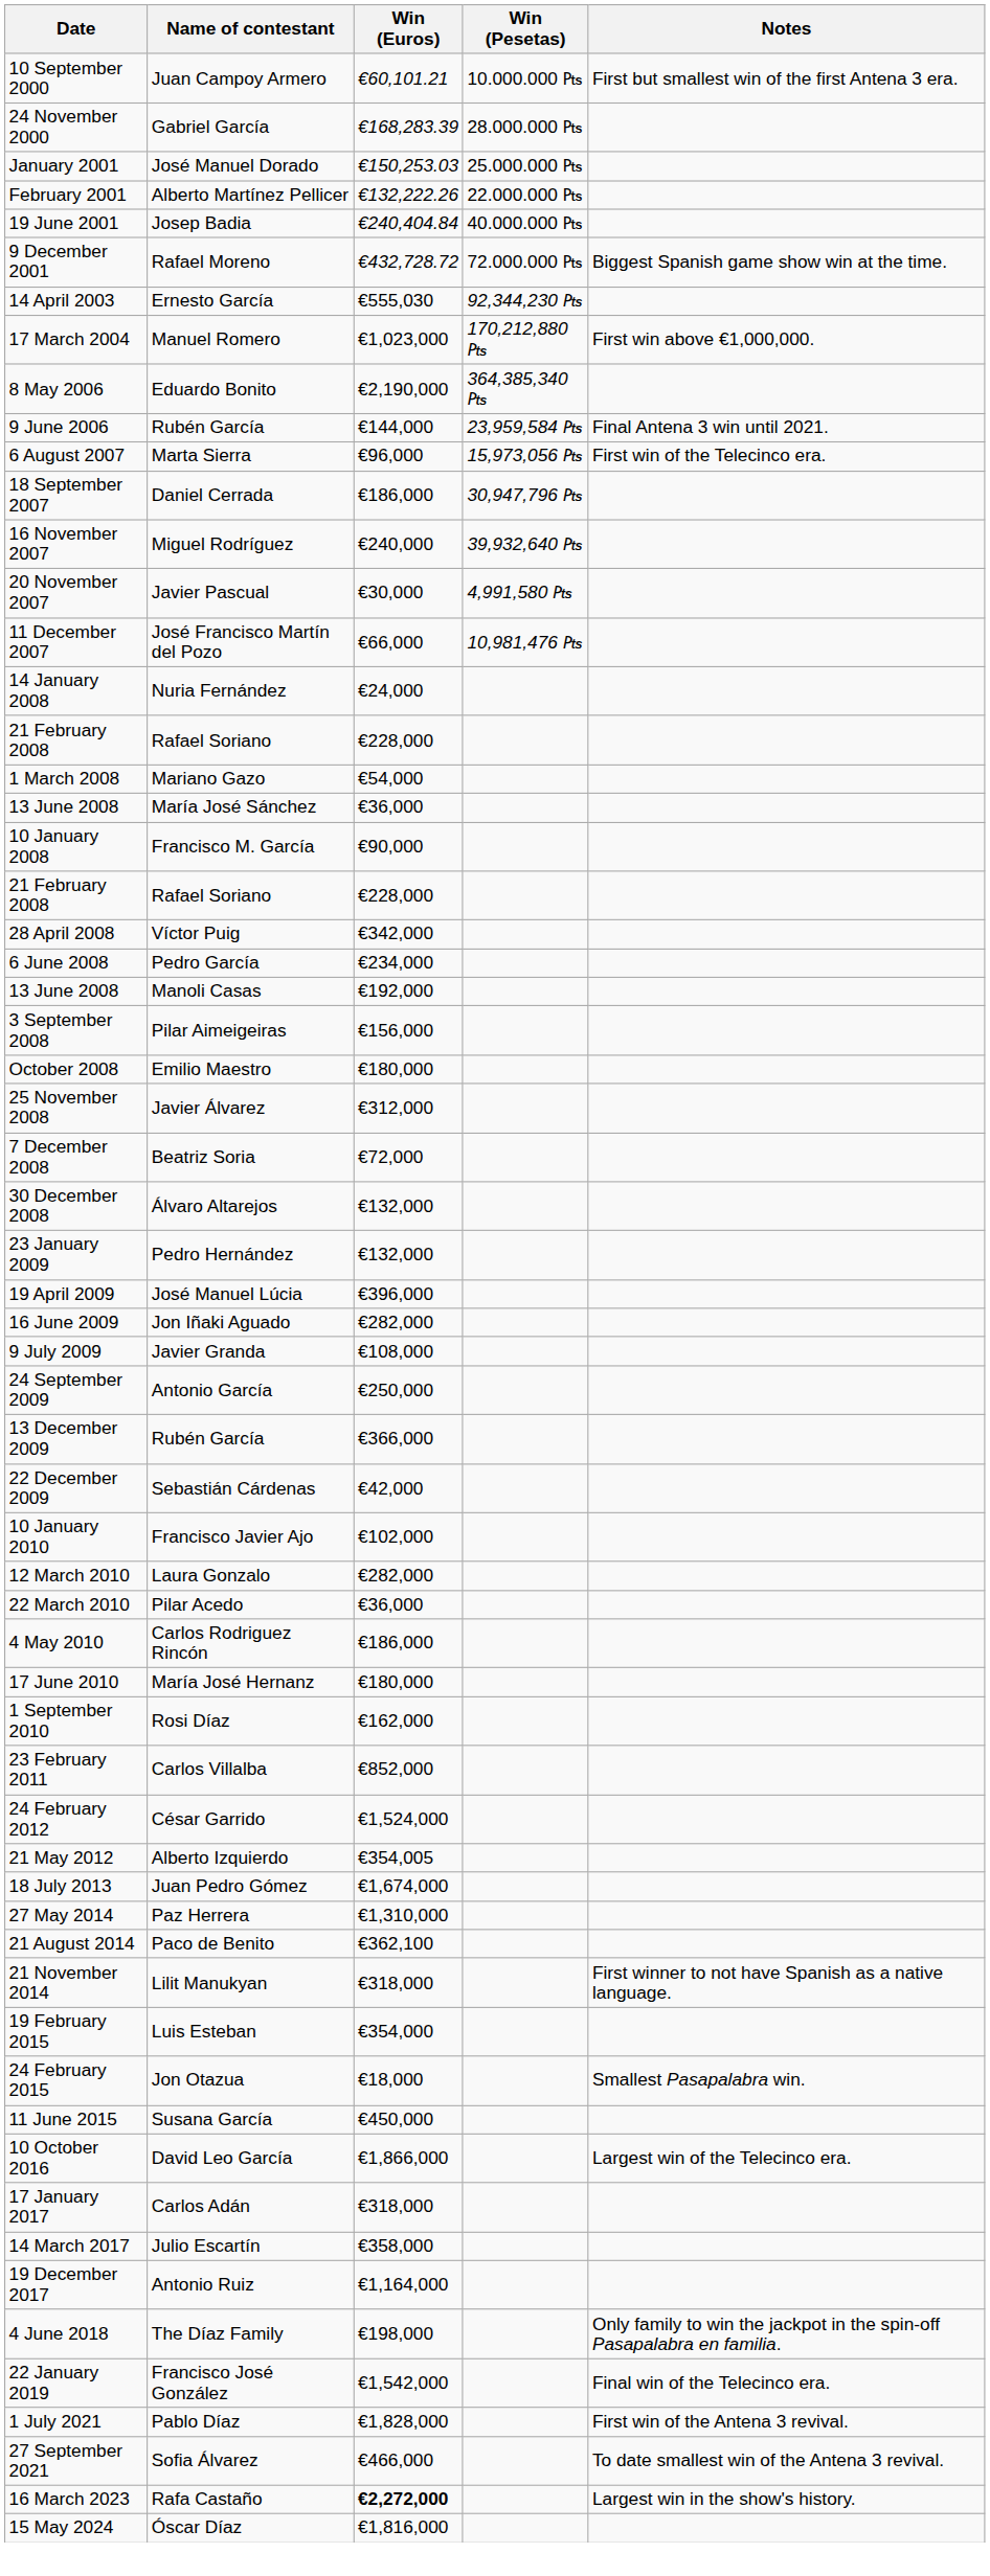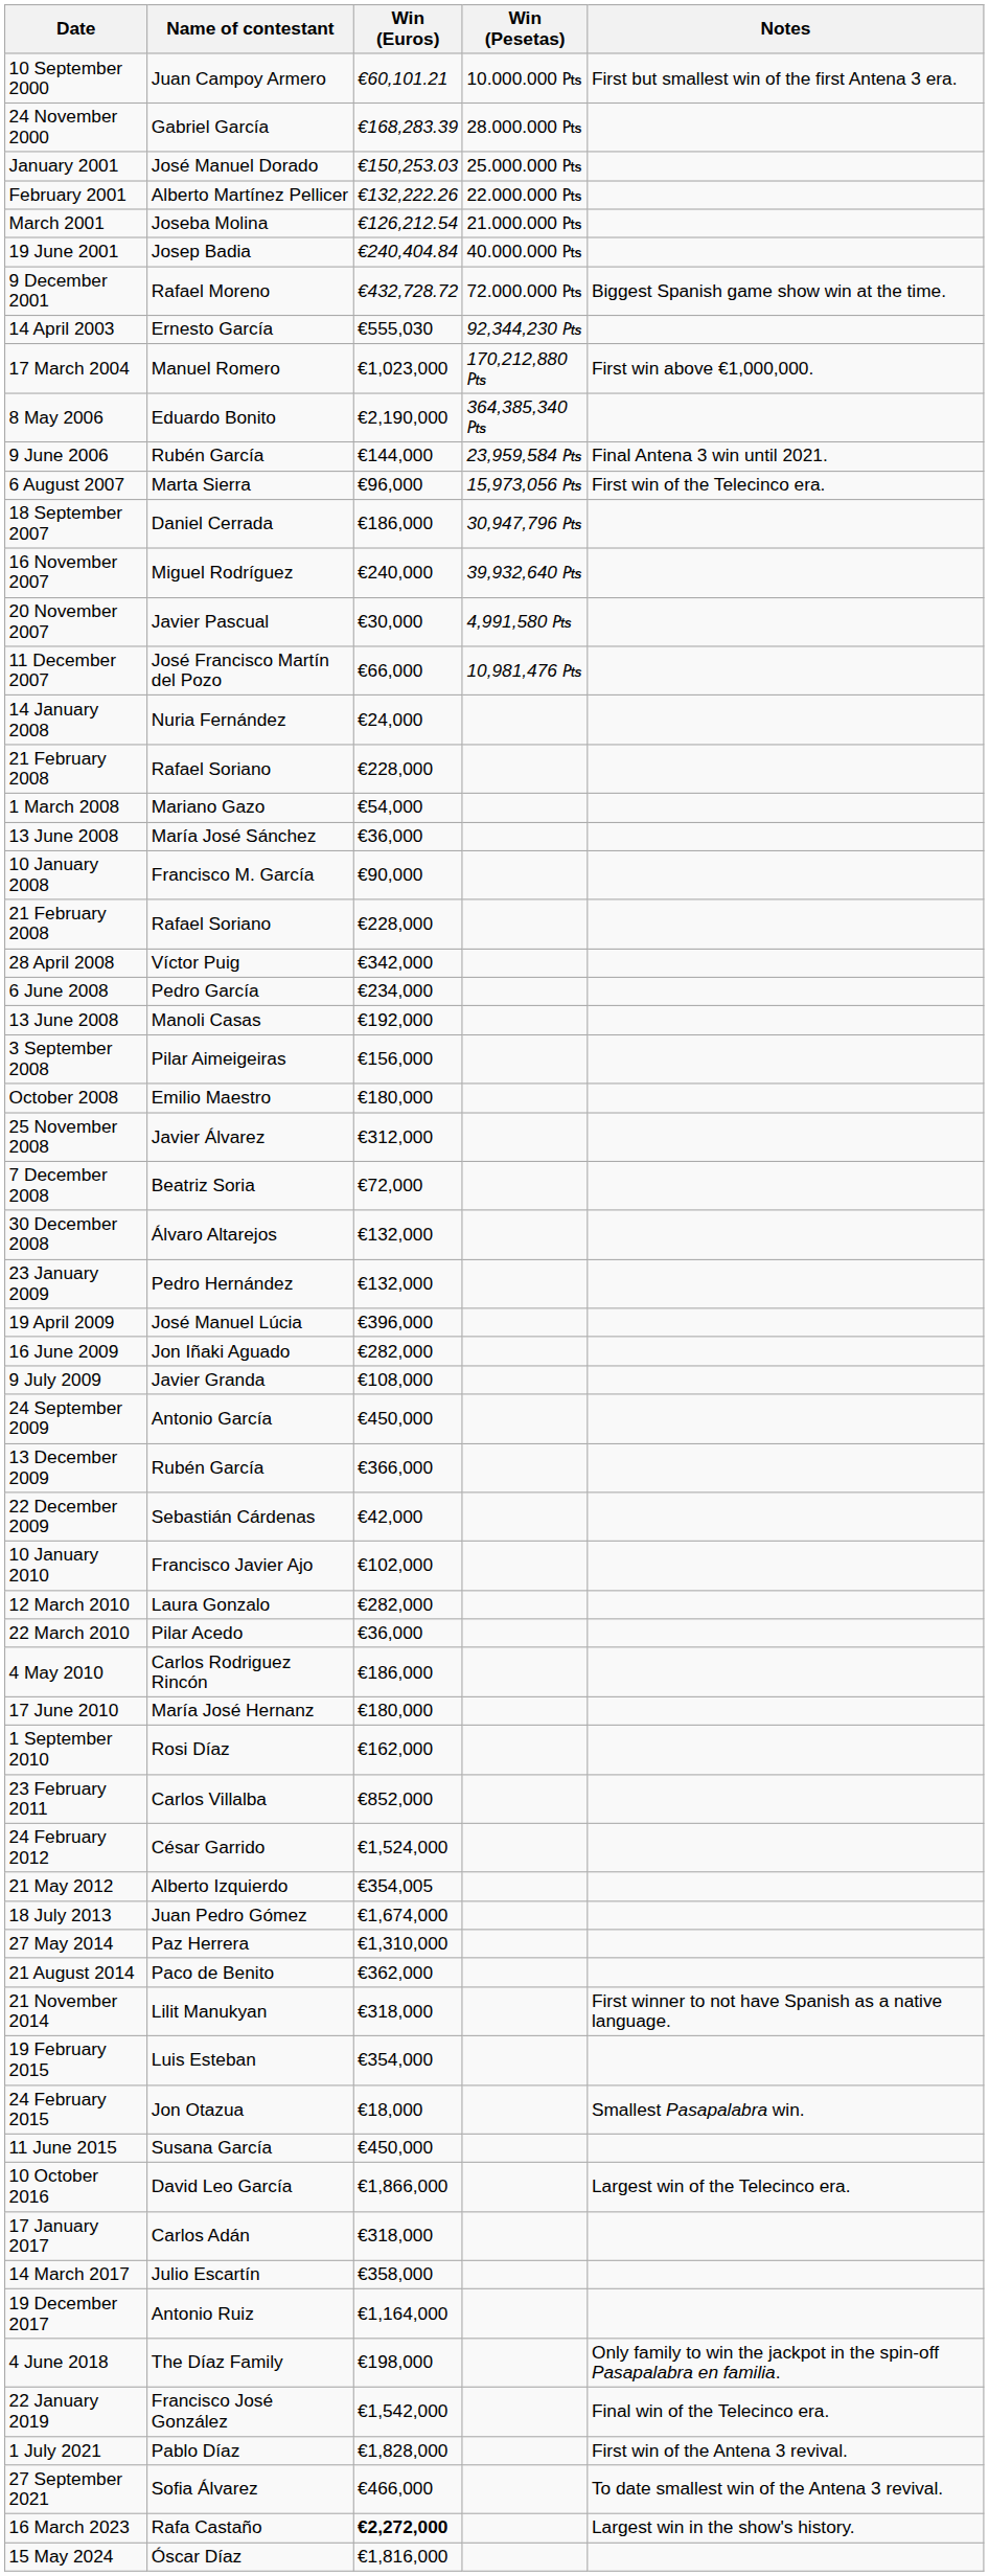+ row: March 2001 | Joseba Molina | €126,212.54 | 21.000.000 ₧
24 September 2009 | Win (Euros): €250,000 -> €450,000
21 August 2014 | Win (Euros): €362,100 -> €362,000
